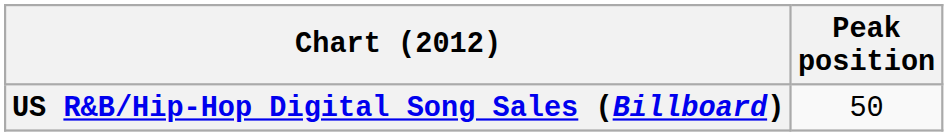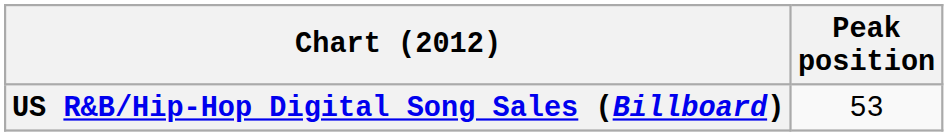US R&B/Hip-Hop Digital Song Sales (Billboard) | Peak position: 50 -> 53
